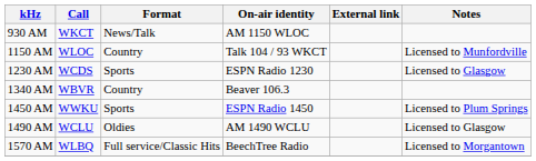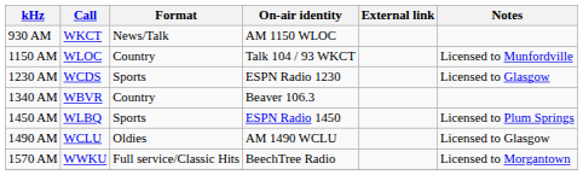1450 AM | Call: WWKU -> WLBQ
1570 AM | Call: WLBQ -> WWKU
